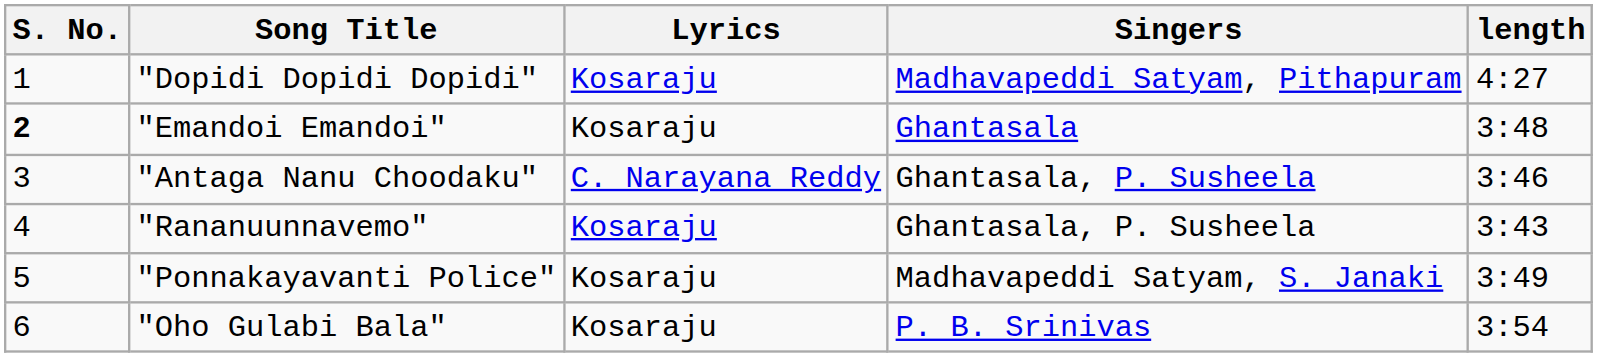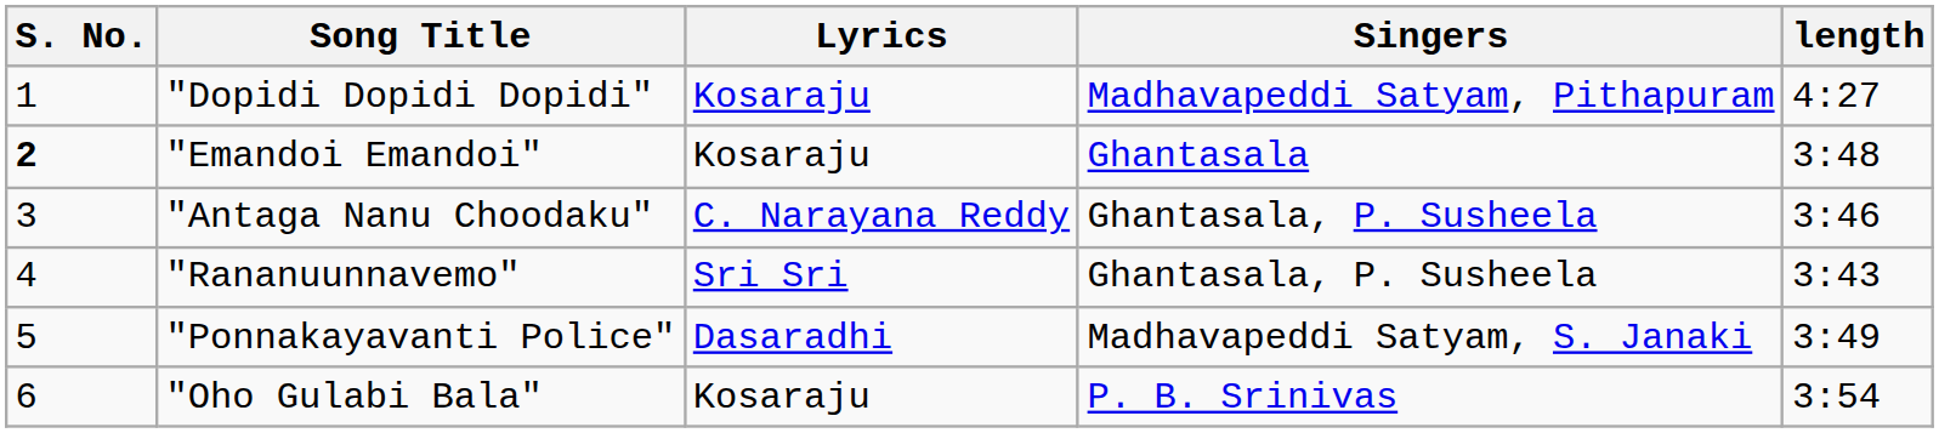"Rananuunnavemo" | Lyrics: Kosaraju -> Sri Sri
"Ponnakayavanti Police" | Lyrics: Kosaraju -> Dasaradhi
